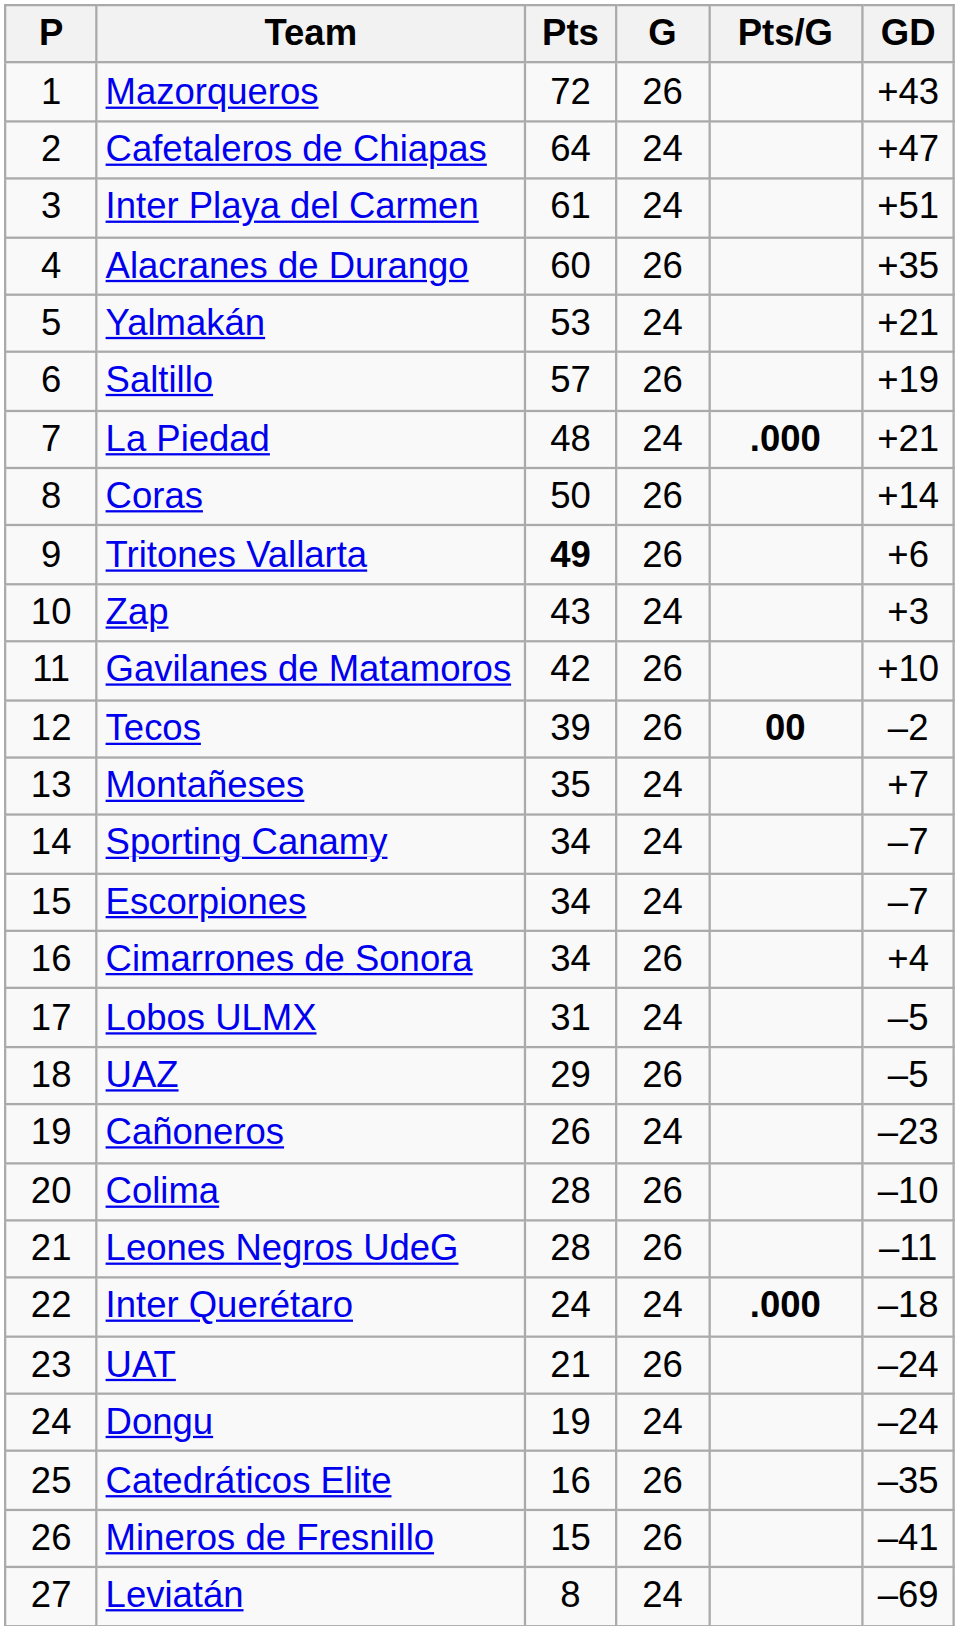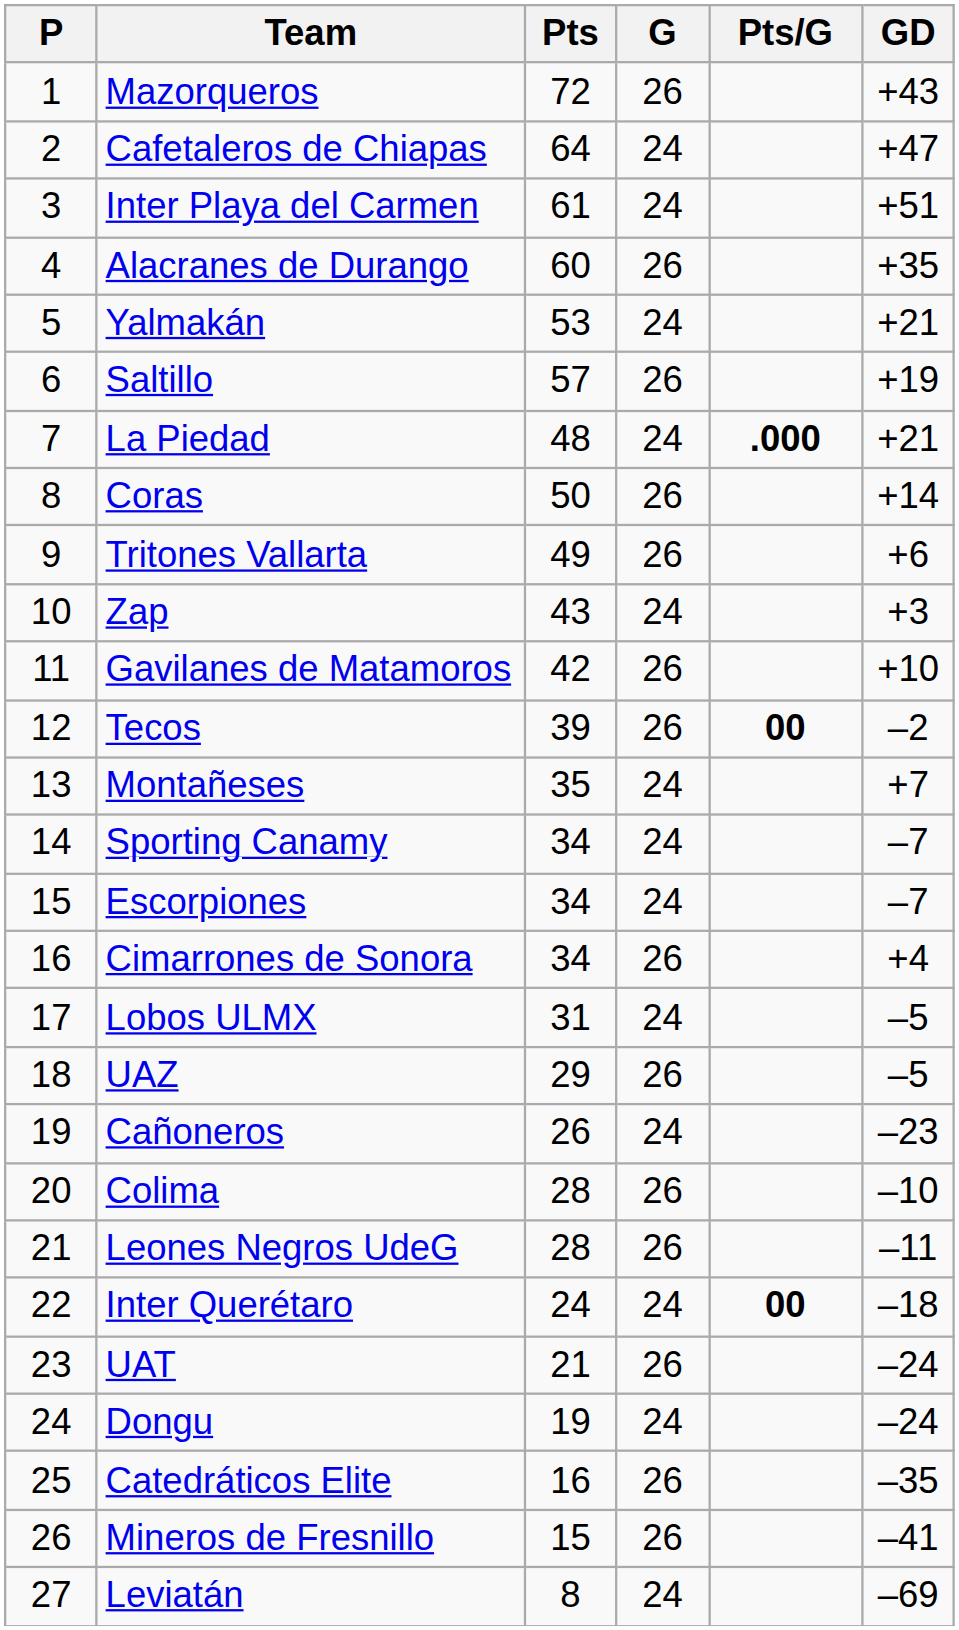Tritones Vallarta | Pts: bold -> normal
Inter Querétaro | Pts/G: .000 -> 00
